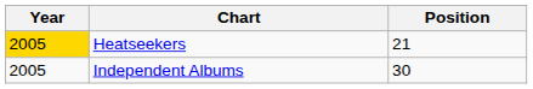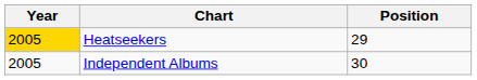Heatseekers | Position: 21 -> 29
